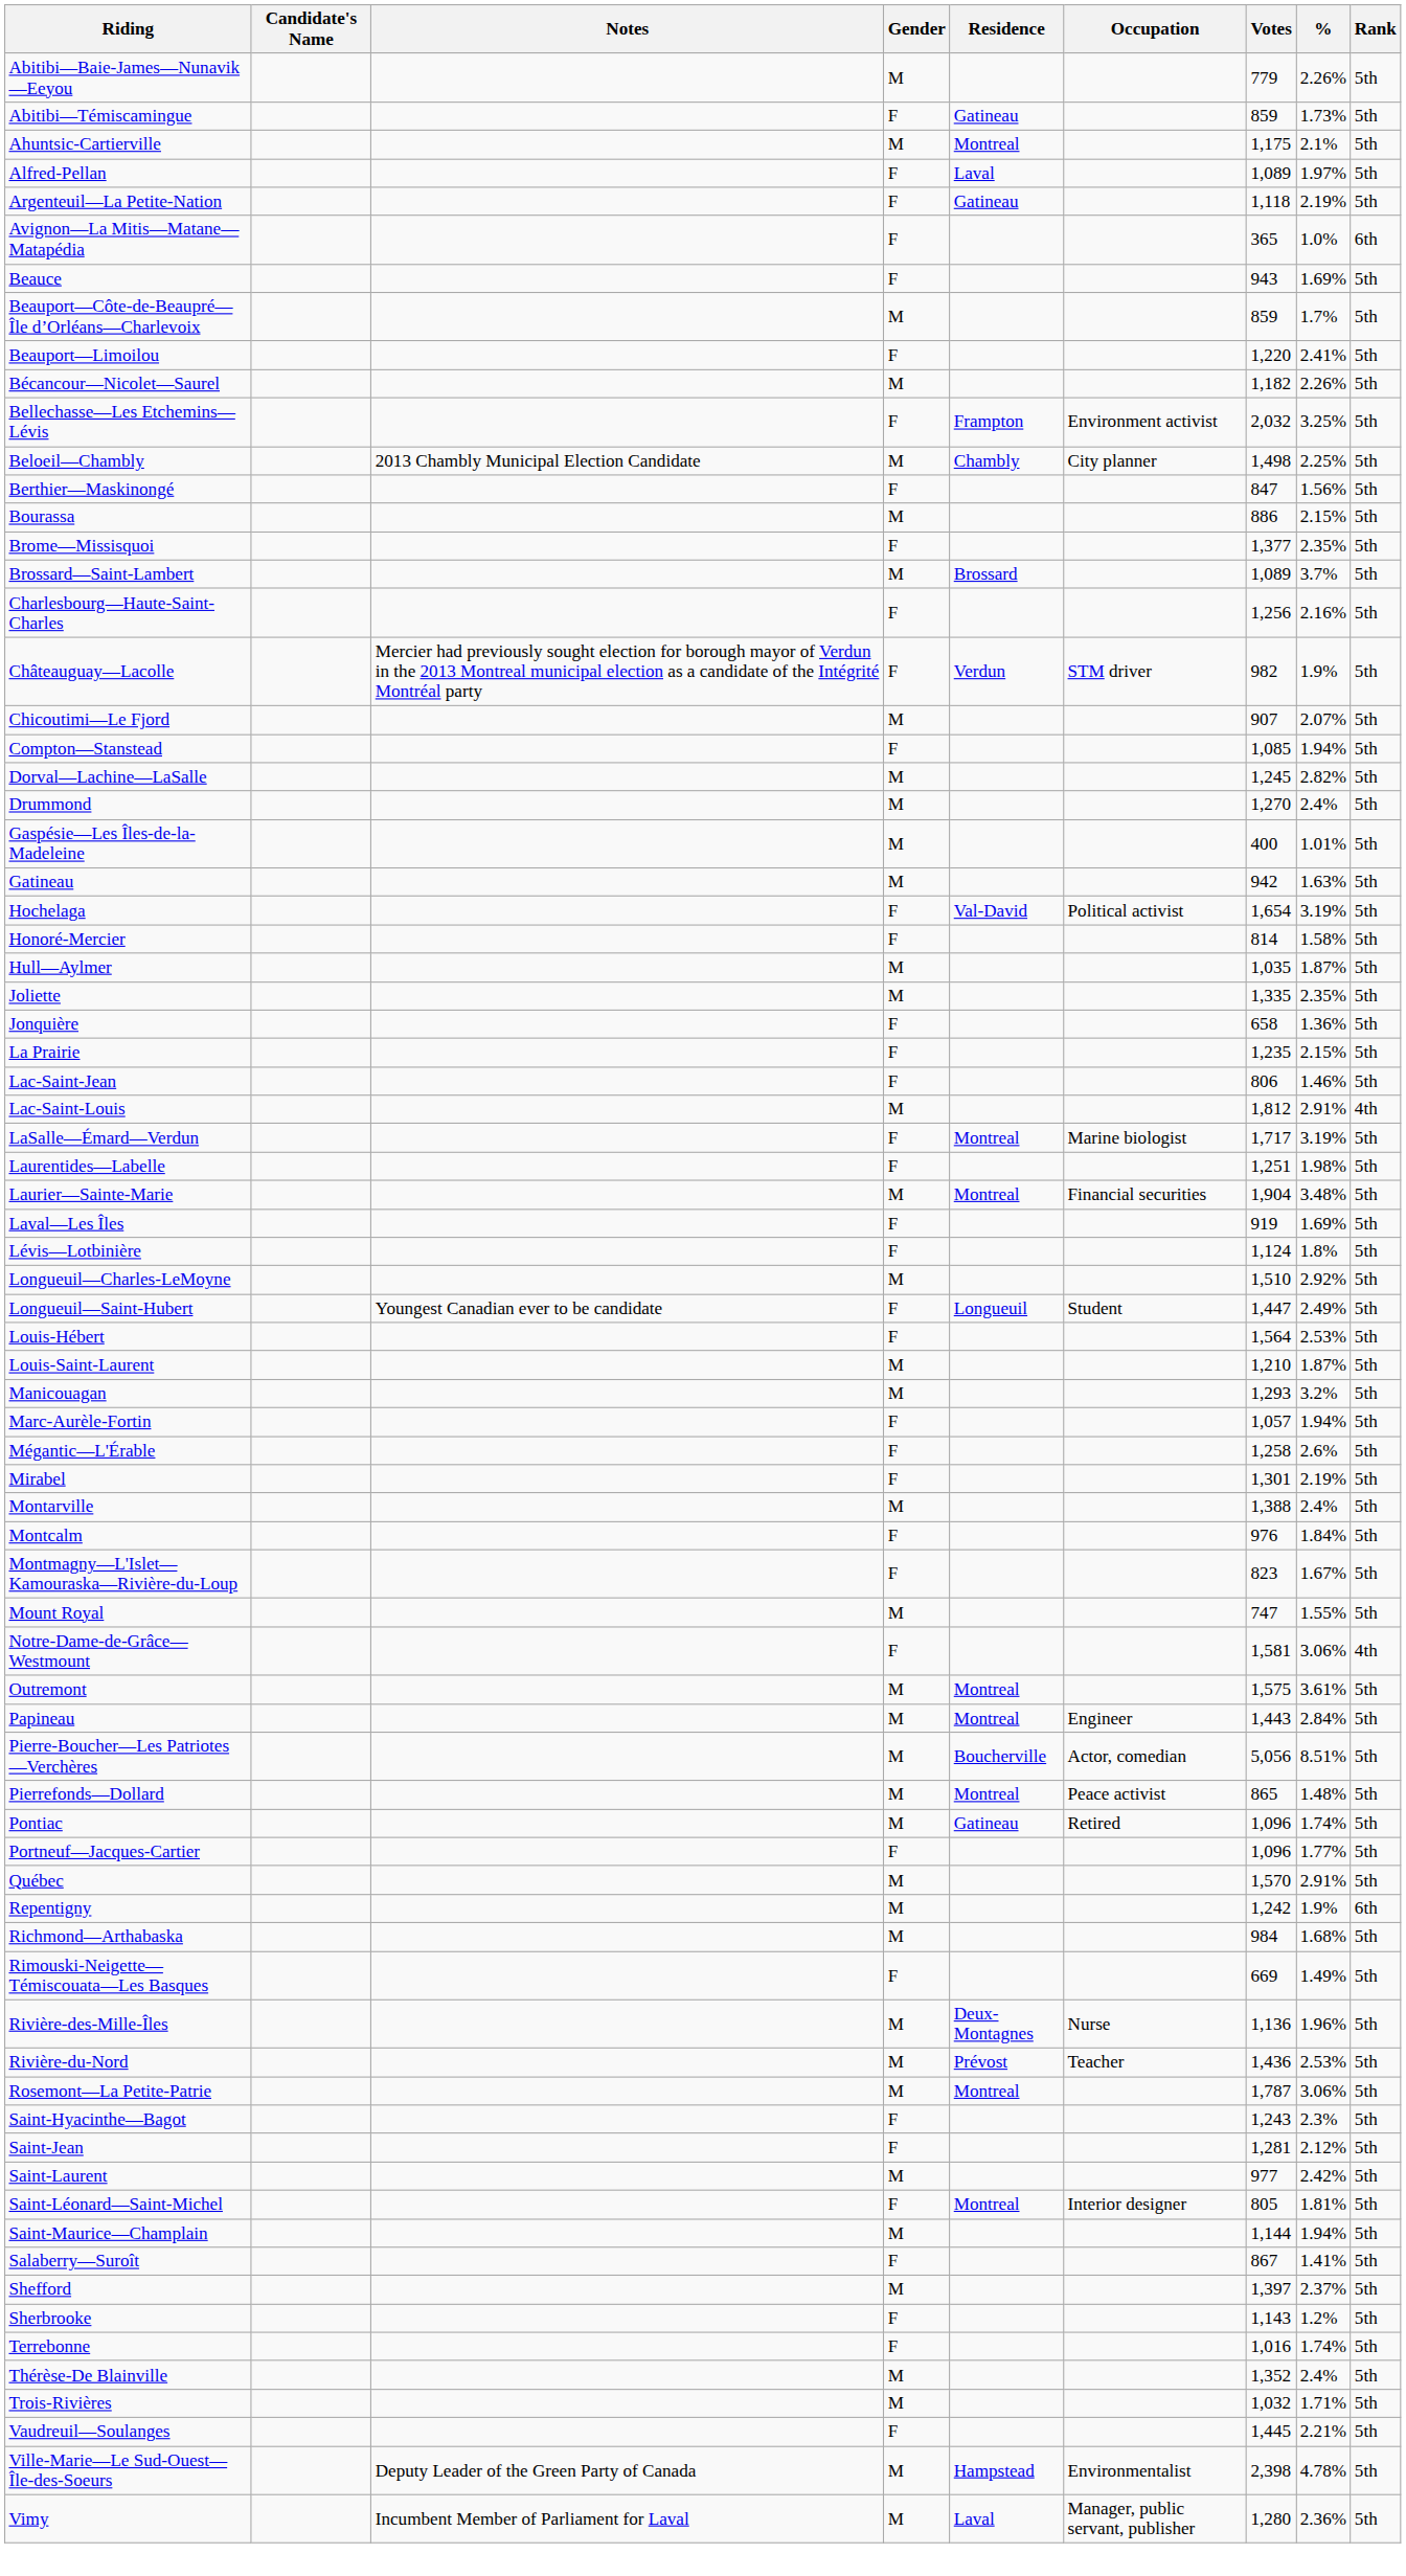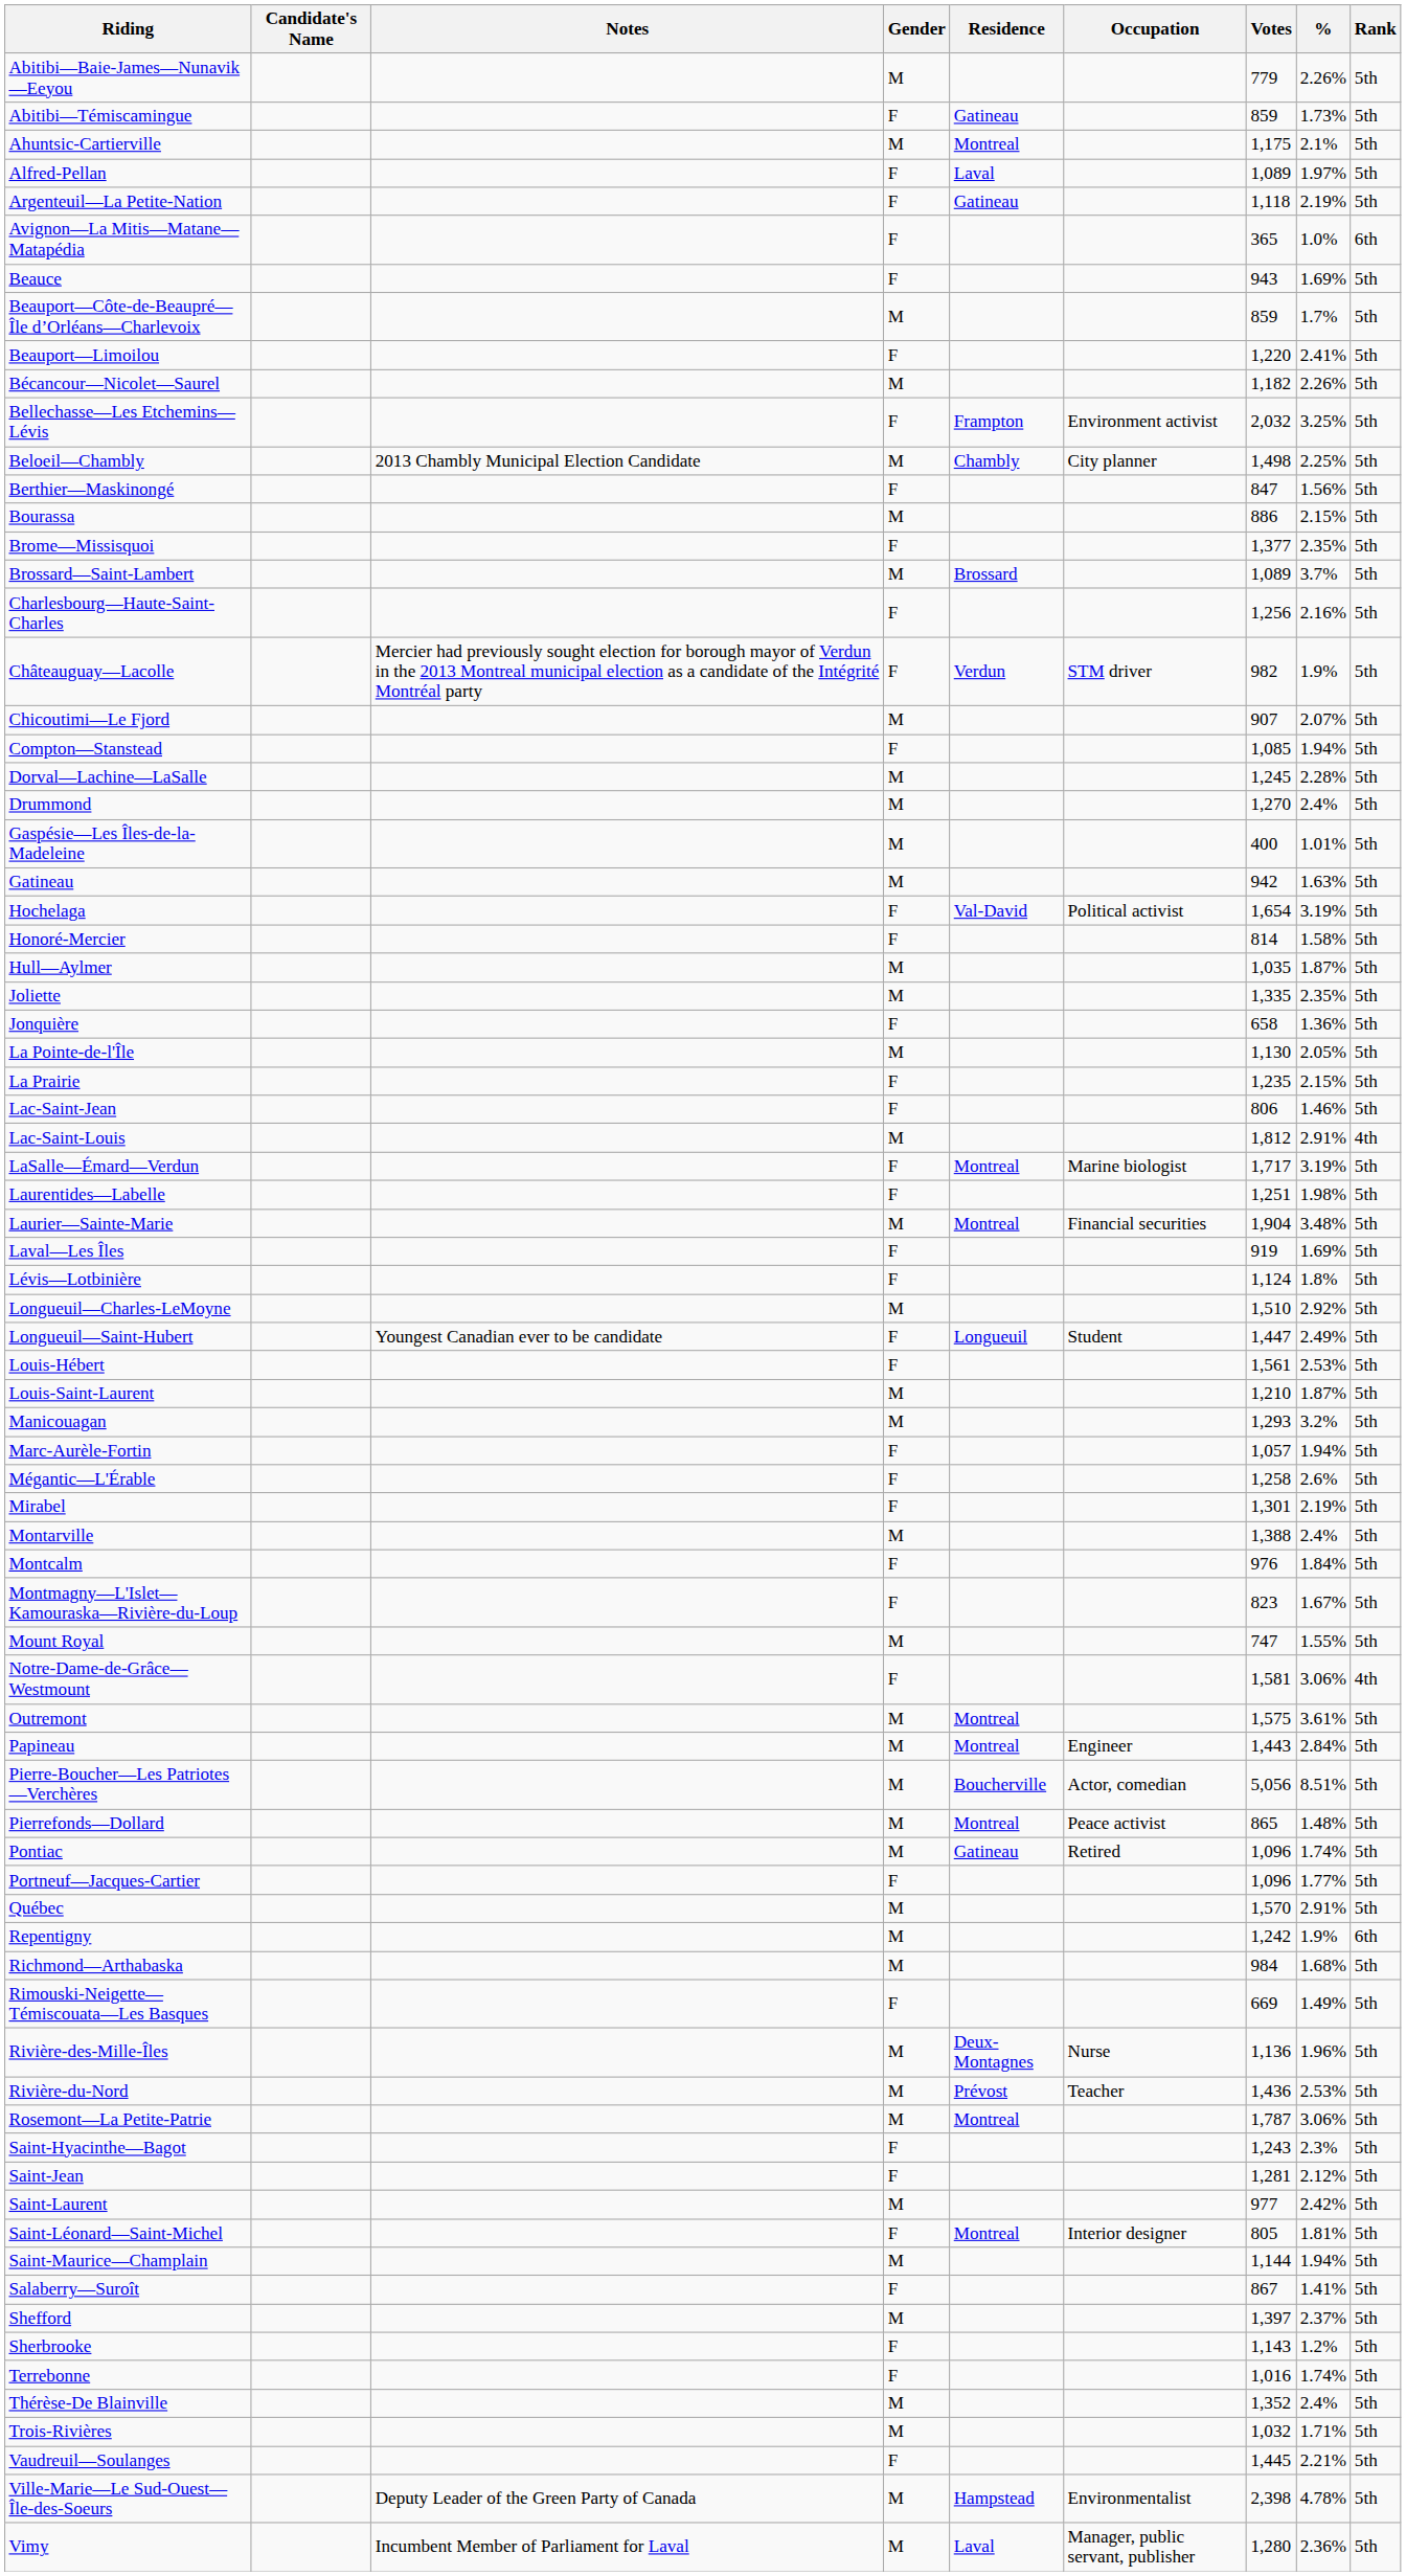Dorval—Lachine—LaSalle | %: 2.82% -> 2.28%
+ row: La Pointe-de-l'Île | M | 1,130 | 2.05% | 5th
Louis-Hébert | Votes: 1,564 -> 1,561
